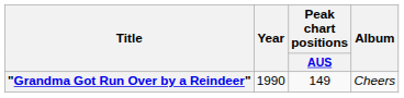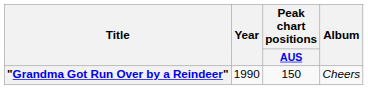"Grandma Got Run Over by a Reindeer" | Peak chart positions / AUS: 149 -> 150
